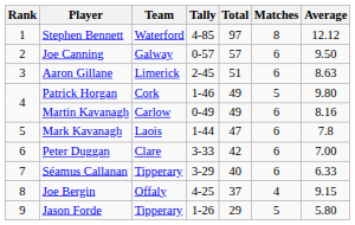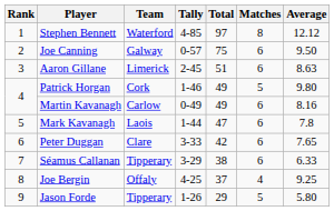Joe Canning | Total: 57 -> 75
Peter Duggan | Average: 7.00 -> 7.65
Séamus Callanan | Total: 40 -> 38
Joe Bergin | Average: 9.15 -> 9.25
